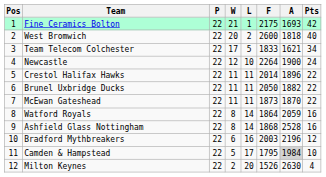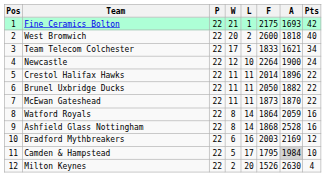Bradford Mythbreakers | A: 2196 -> 2169
